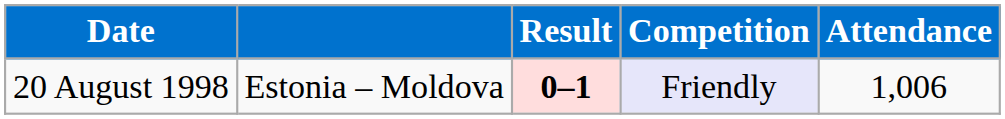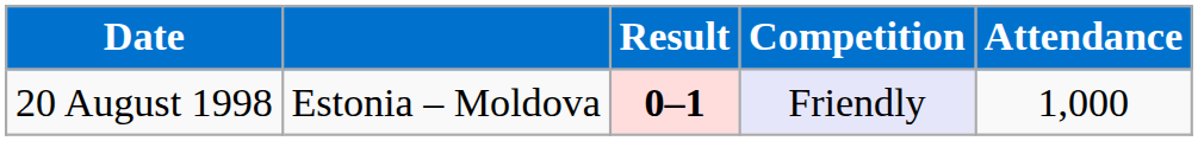20 August 1998 | Attendance: 1,006 -> 1,000
